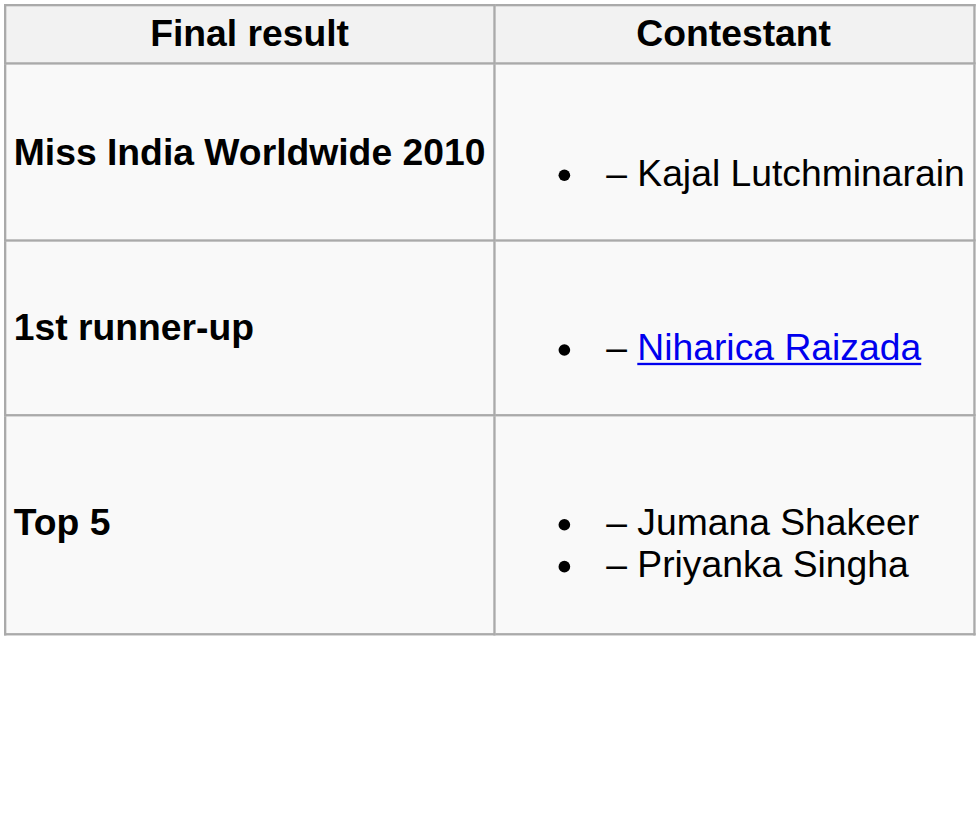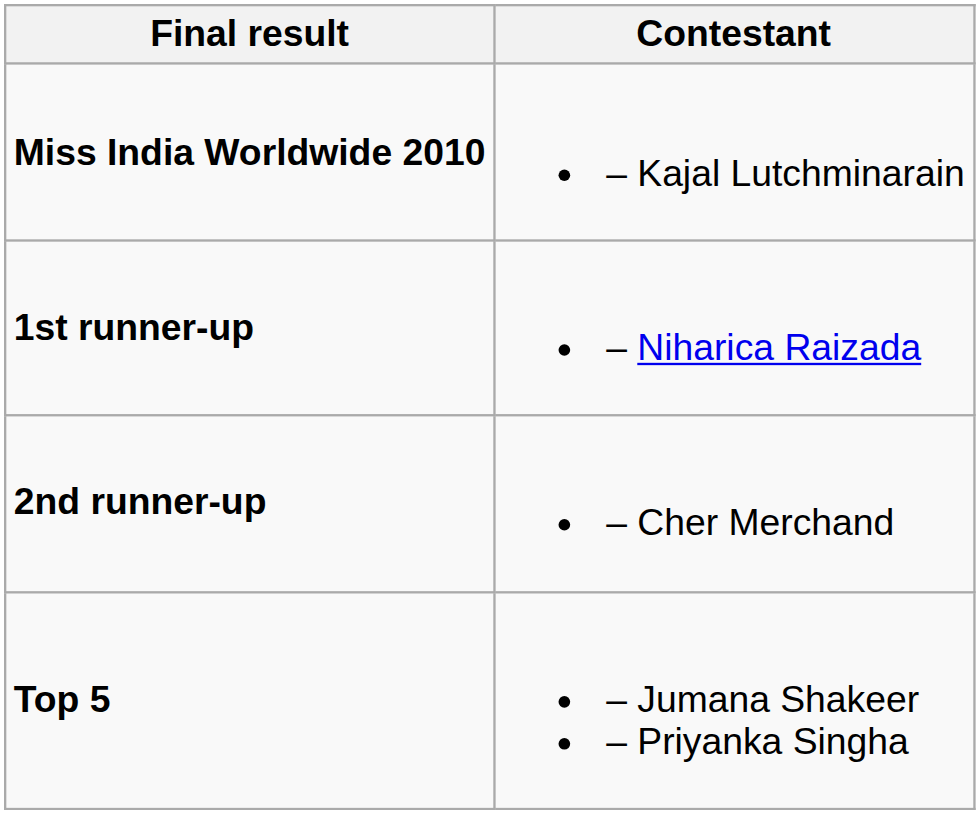+ row: 2nd runner-up | – Cher Merchand
